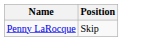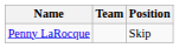+ column: Team
